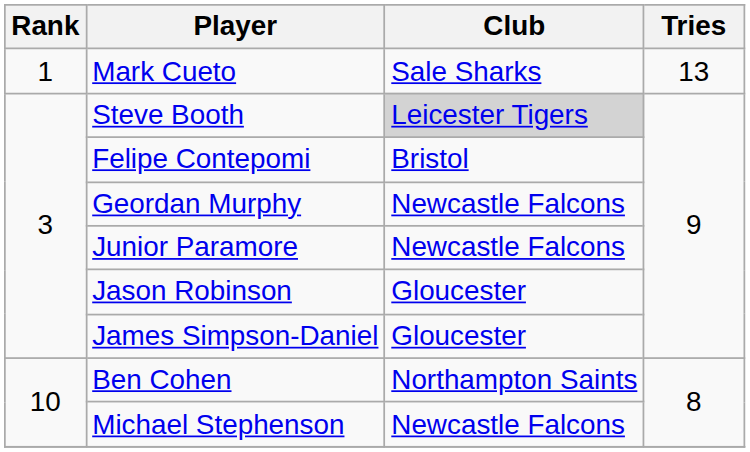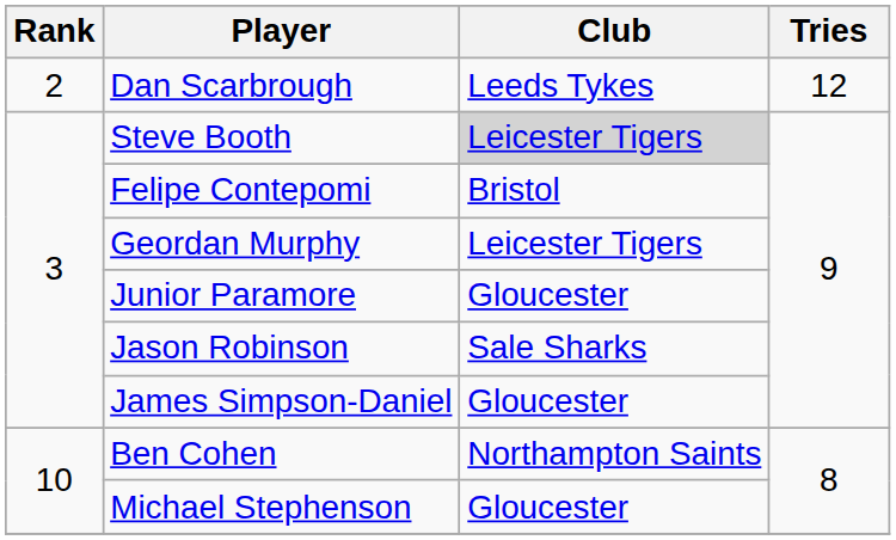- row: 1 | Mark Cueto | Sale Sharks | 13
+ row: 2 | Dan Scarbrough | Leeds Tykes | 12
Geordan Murphy | Club: Newcastle Falcons -> Leicester Tigers
Junior Paramore | Club: Newcastle Falcons -> Gloucester
Jason Robinson | Club: Gloucester -> Sale Sharks
Michael Stephenson | Club: Newcastle Falcons -> Gloucester
